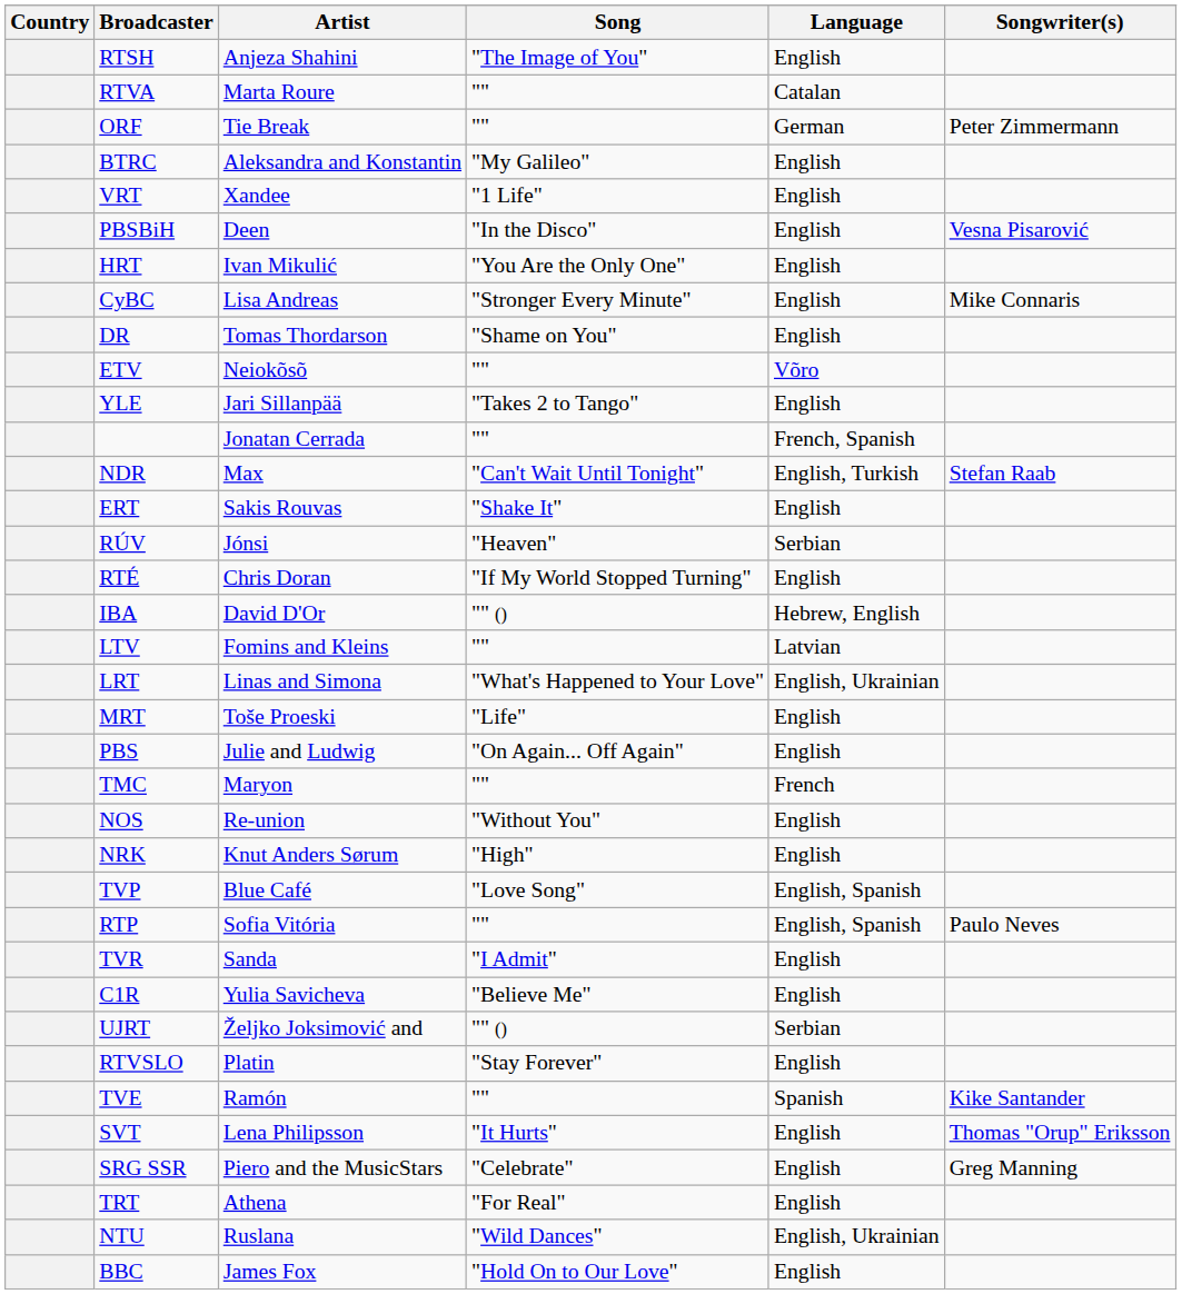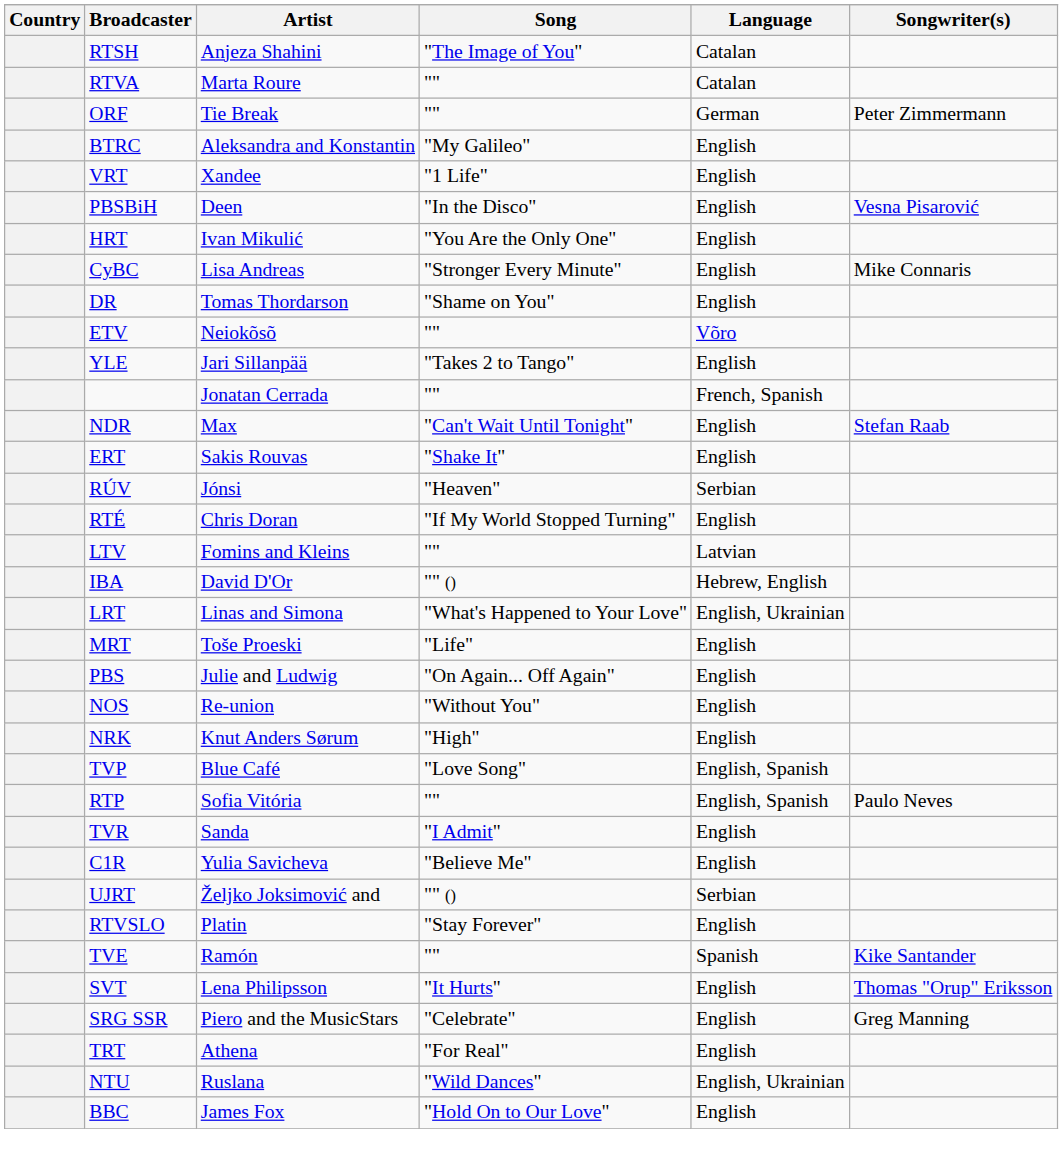RTSH | Language: English -> Catalan
NDR | Language: English, Turkish -> English
rows swapped: IBA <-> LTV
- row: TMC | Maryon | "" | French
